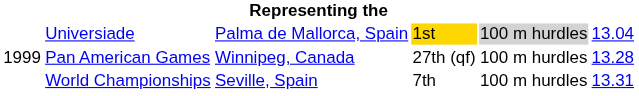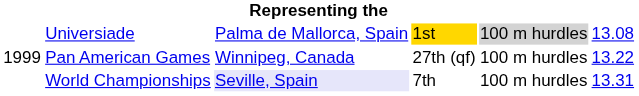Universiade | column 6: 13.04 -> 13.08
Pan American Games | column 6: 13.28 -> 13.22
World Championships | column 3: no background -> lavender background
